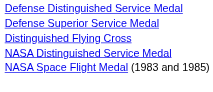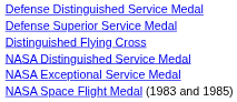+ row: NASA Exceptional Service Medal
